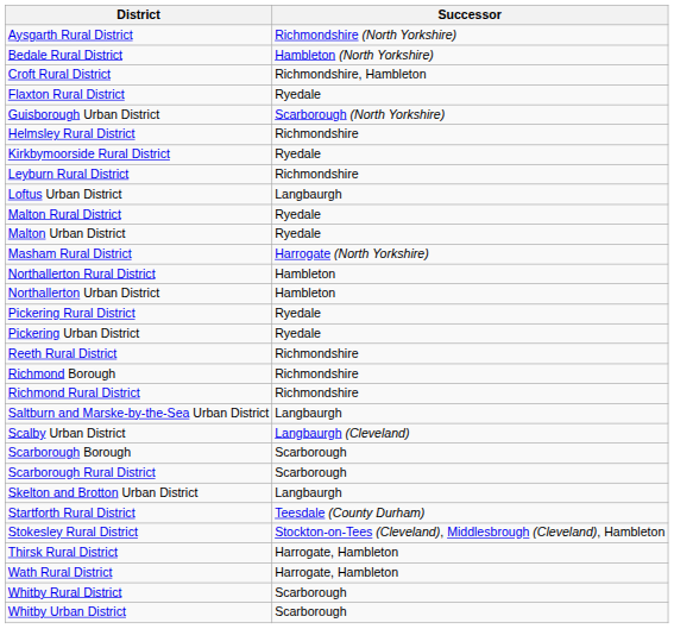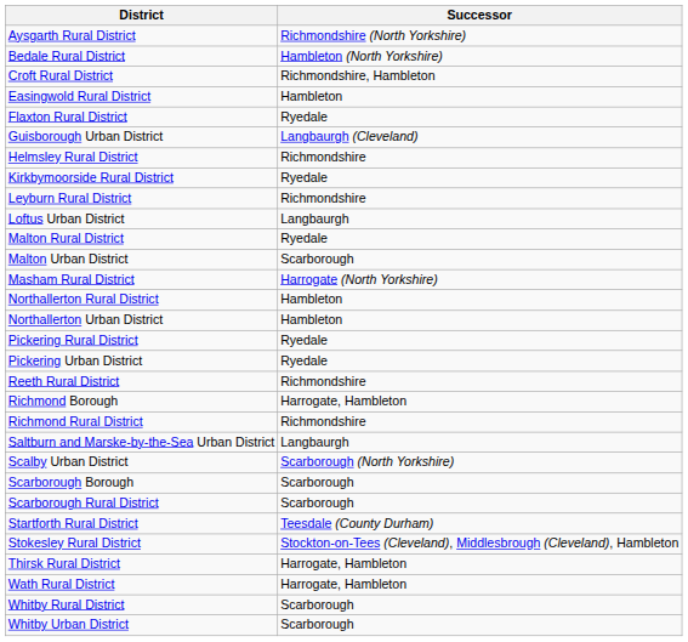+ row: Easingwold Rural District | Hambleton
Guisborough Urban District | Successor: Scarborough (North Yorkshire) -> Langbaurgh (Cleveland)
Malton Urban District | Successor: Ryedale -> Scarborough
Richmond Borough | Successor: Richmondshire -> Harrogate, Hambleton
Scalby Urban District | Successor: Langbaurgh (Cleveland) -> Scarborough (North Yorkshire)
- row: Skelton and Brotton Urban District | Langbaurgh
